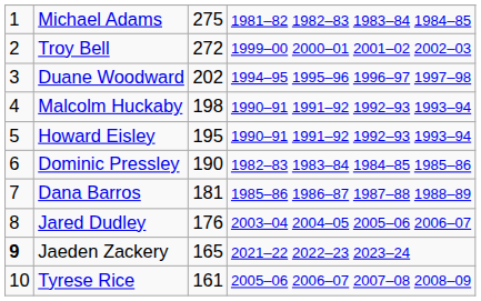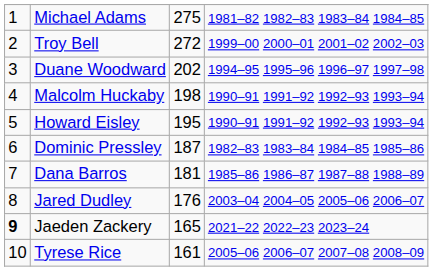Dominic Pressley | column 3: 190 -> 187
